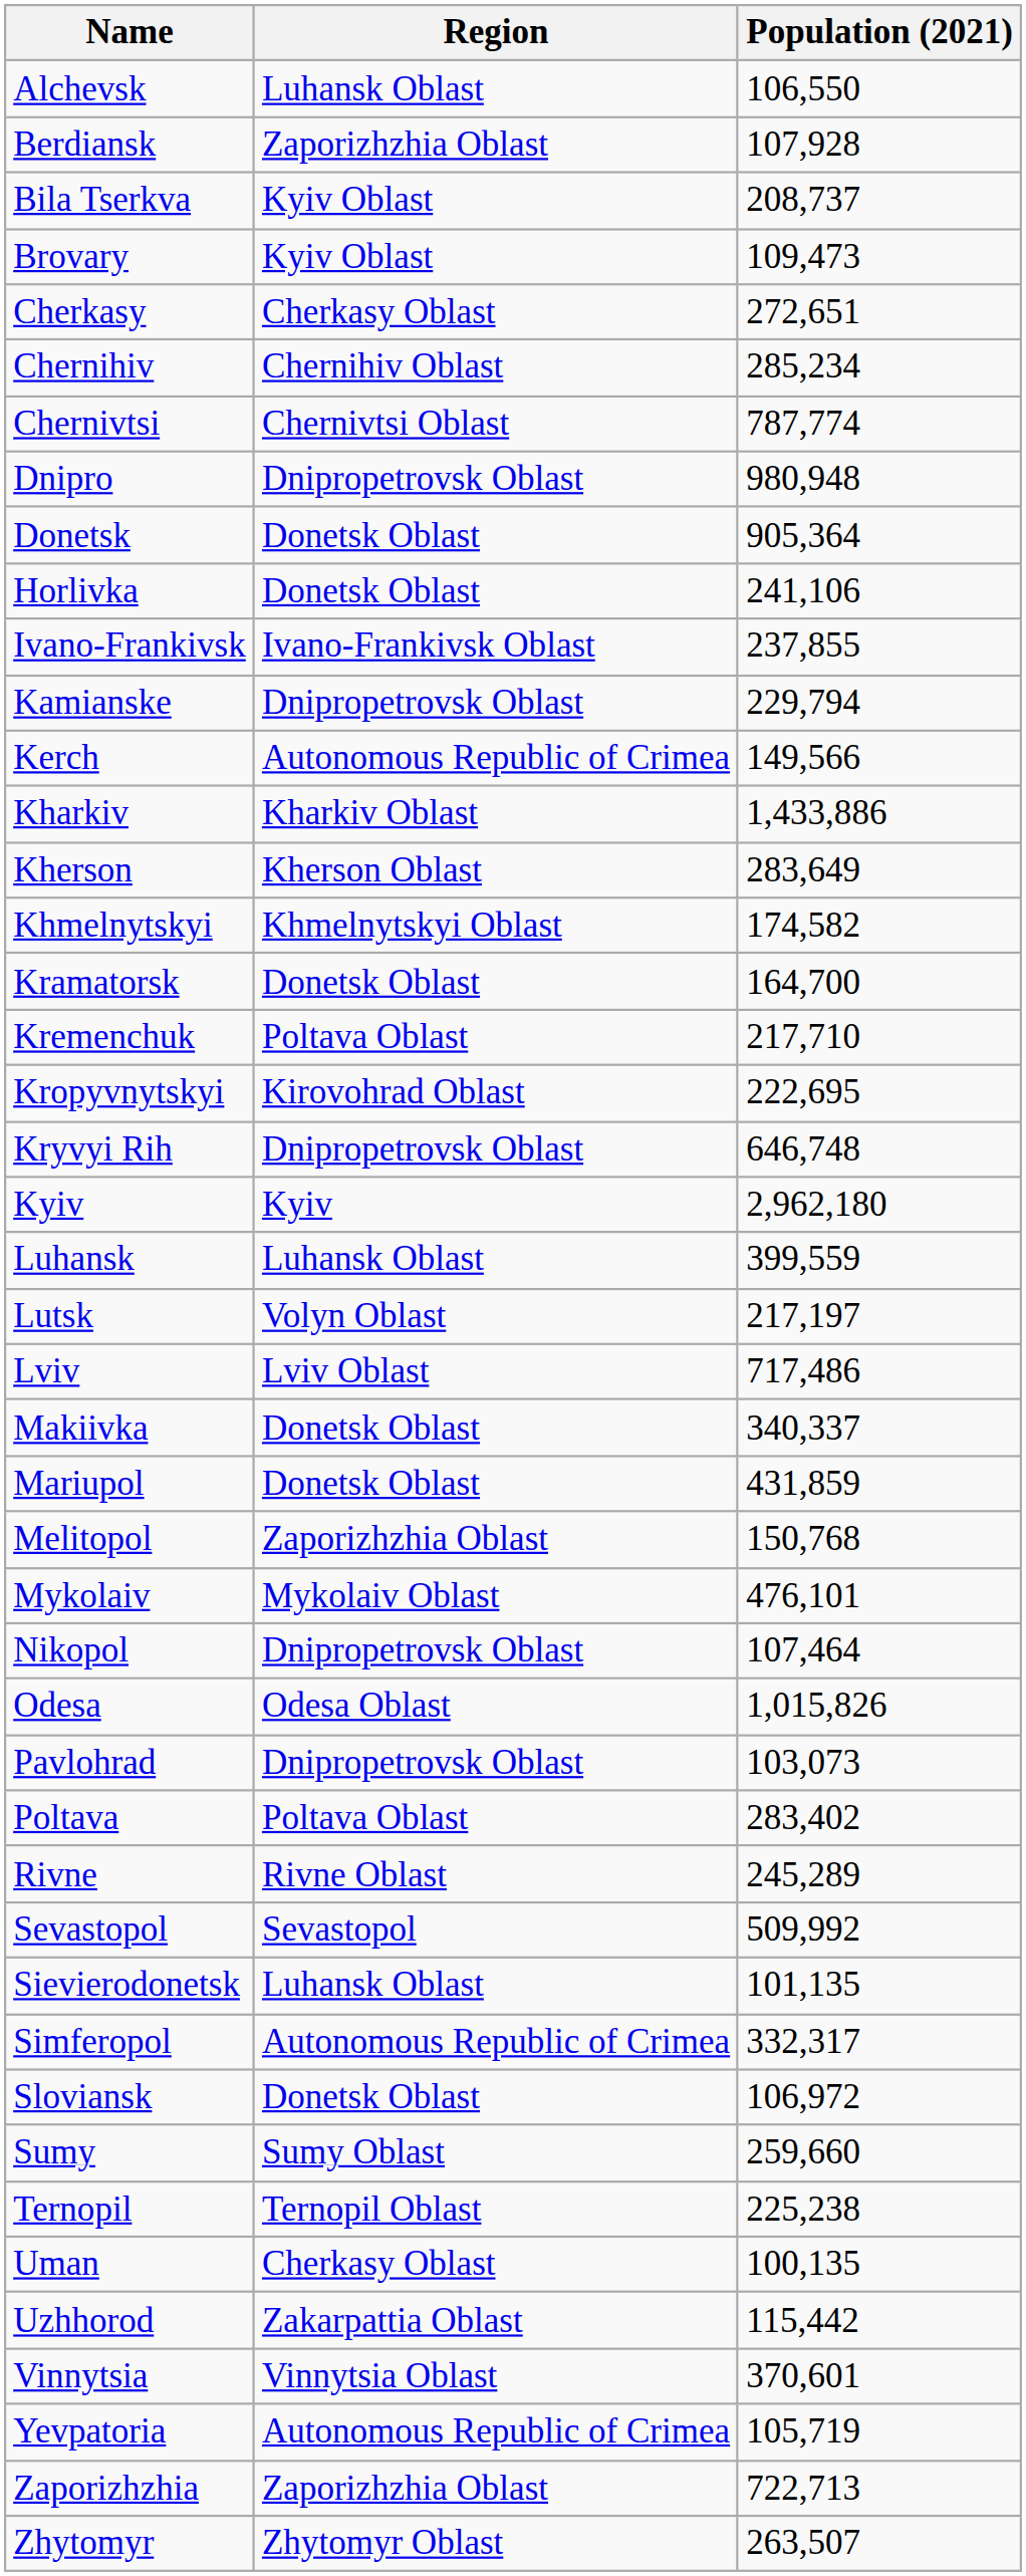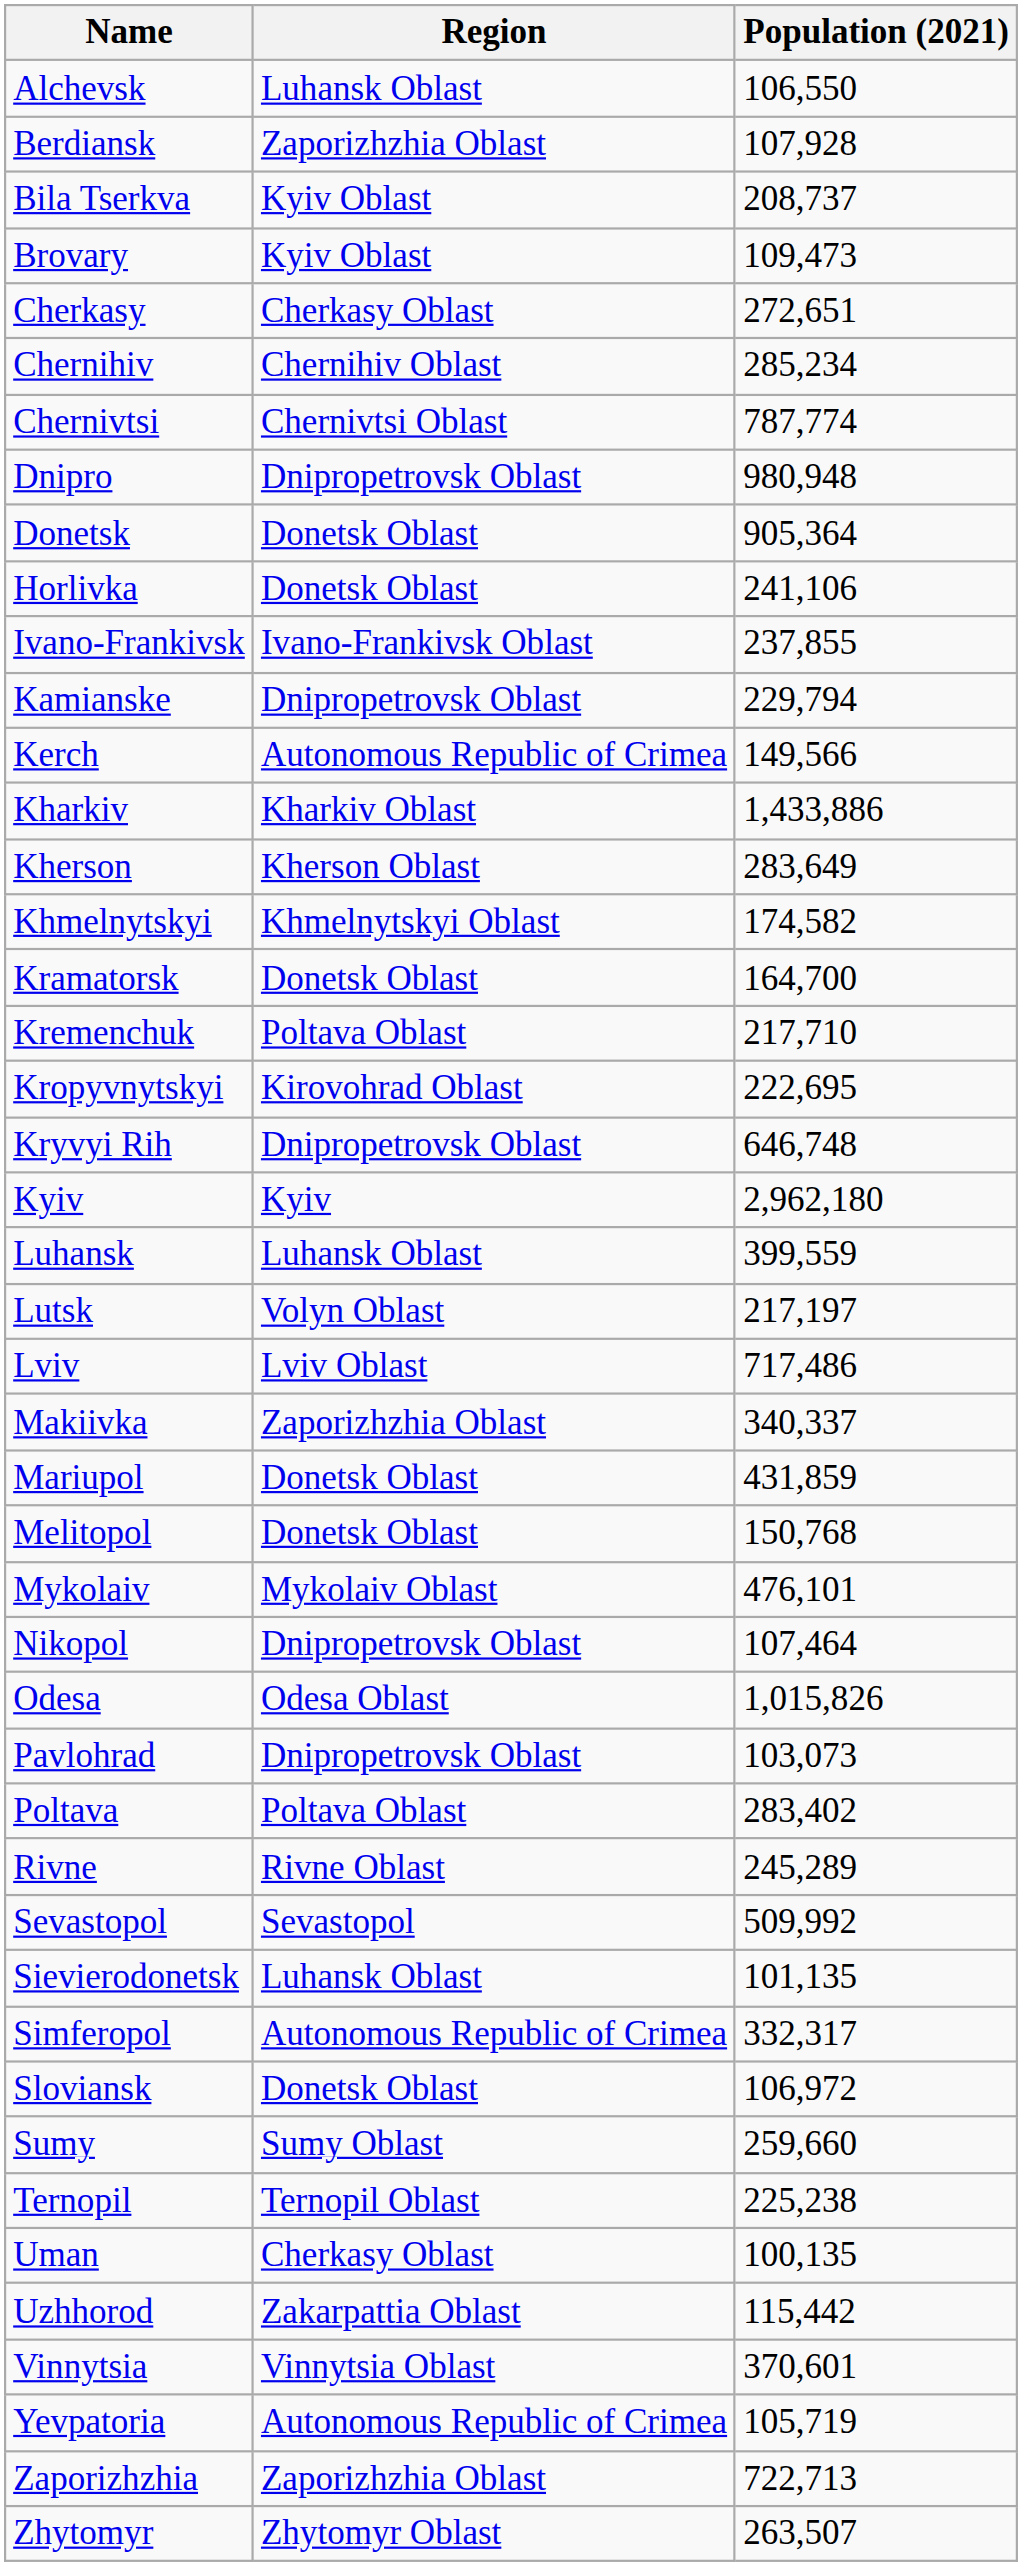Makiivka | Region: Donetsk Oblast -> Zaporizhzhia Oblast
Melitopol | Region: Zaporizhzhia Oblast -> Donetsk Oblast
